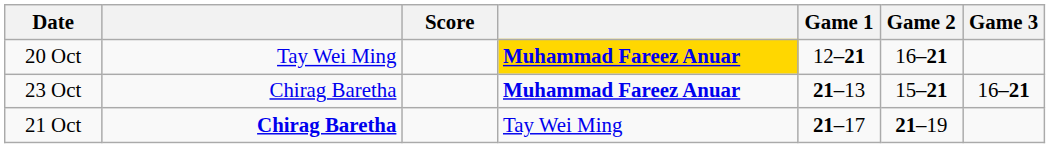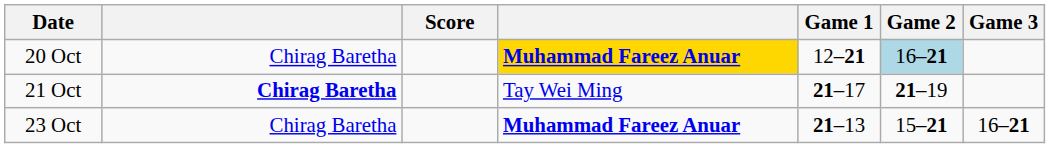20 Oct | column 2: Tay Wei Ming -> Chirag Baretha
20 Oct | Game 2: no background -> lightblue background
rows swapped: 21 Oct <-> 23 Oct
